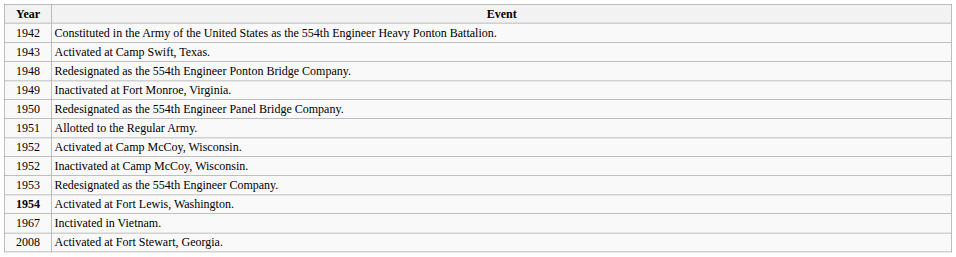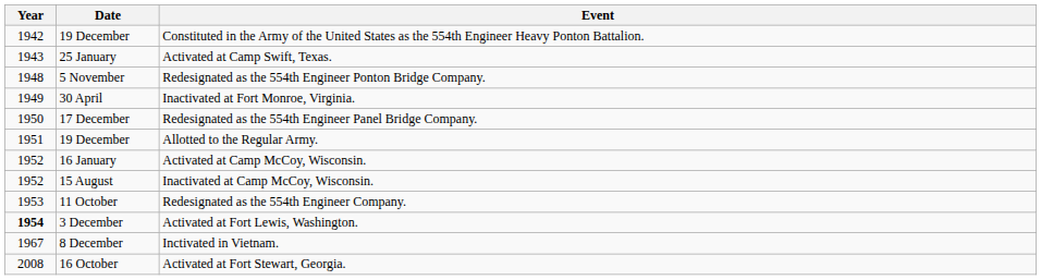+ column: Date | 19 December | 25 January | 5 November | 30 April | 17 December | 19 December | 16 January | 15 August | 11 October | 3 December | 8 December | 16 October
